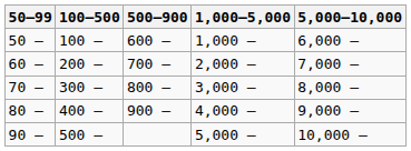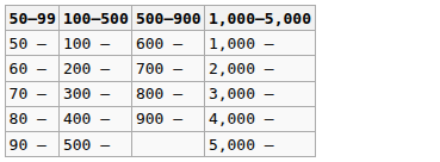- column: 5,000–10,000 | 6,000 – | 7,000 – | 8,000 – | 9,000 – | 10,000 –
